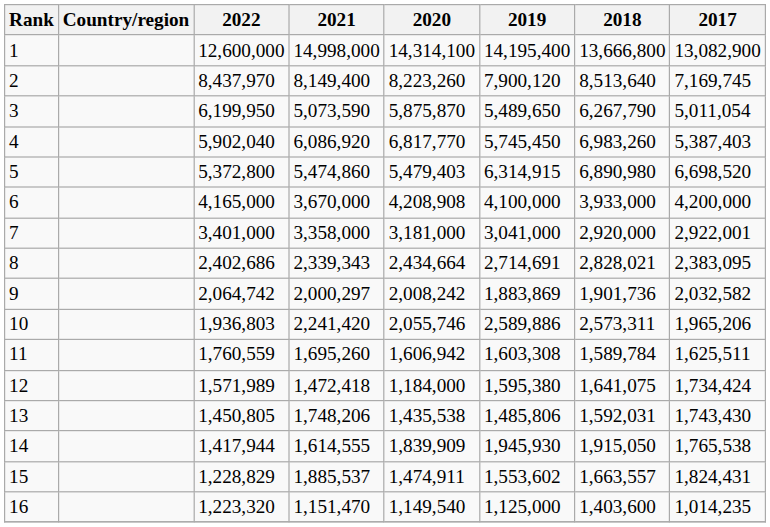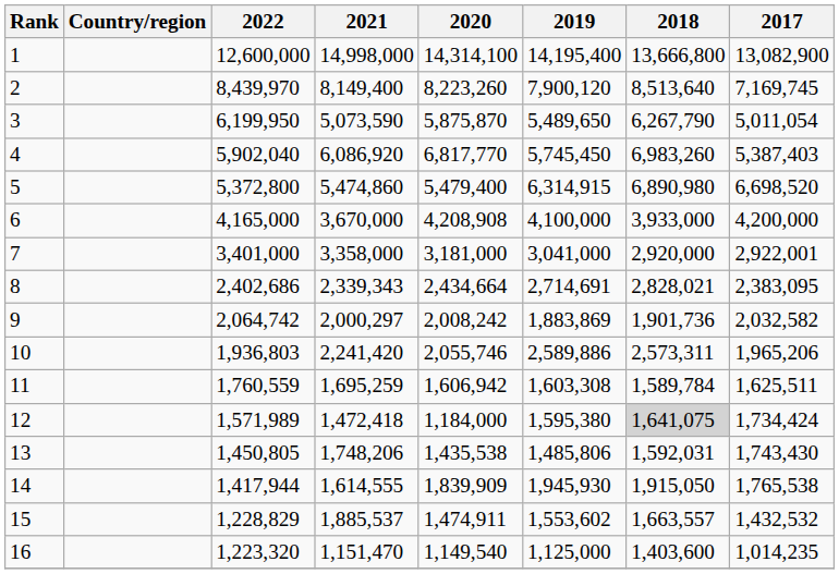2 | 2022: 8,437,970 -> 8,439,970
5 | 2020: 5,479,403 -> 5,479,400
11 | 2021: 1,695,260 -> 1,695,259
12 | 2018: no background -> lightgrey background
15 | 2017: 1,824,431 -> 1,432,532
